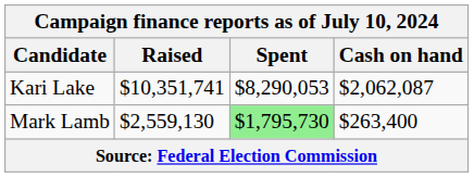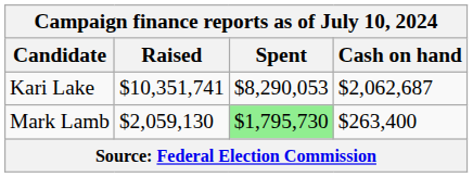Kari Lake | Cash on hand: $2,062,087 -> $2,062,687
Mark Lamb | Raised: $2,559,130 -> $2,059,130
